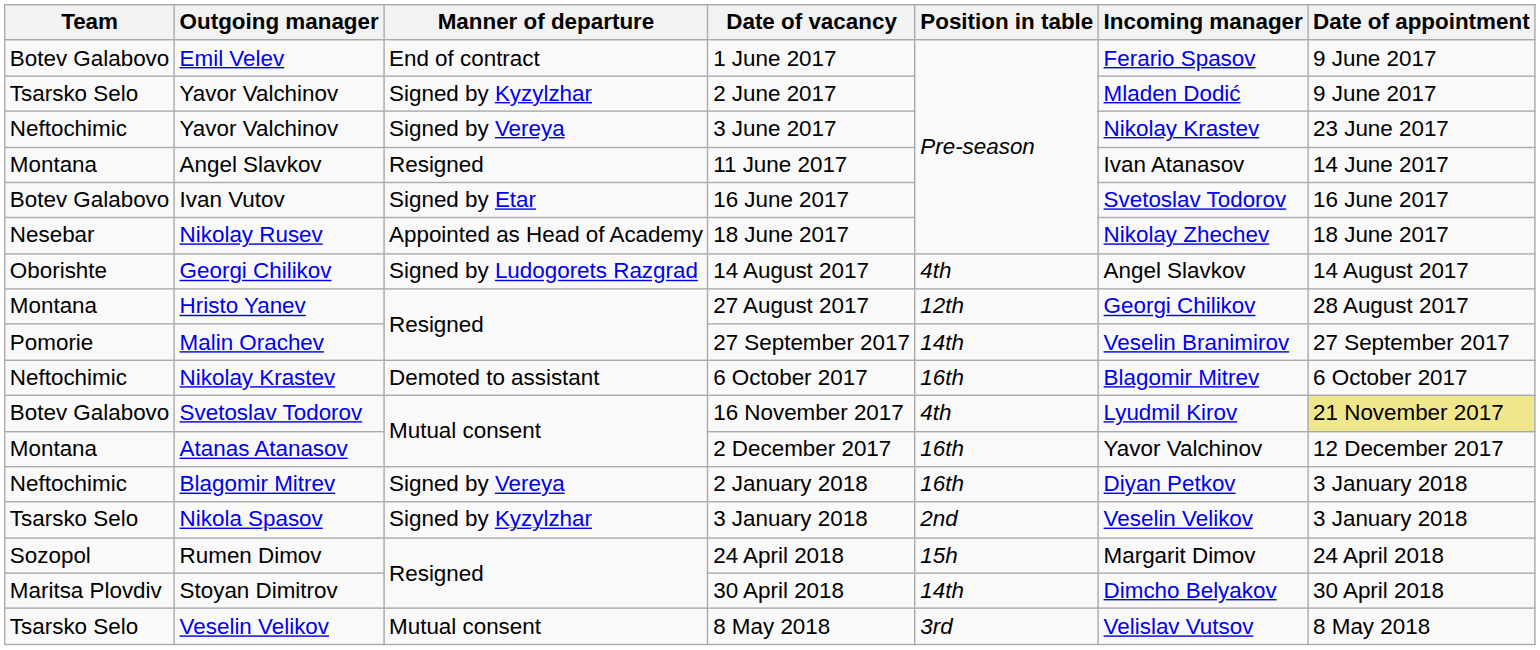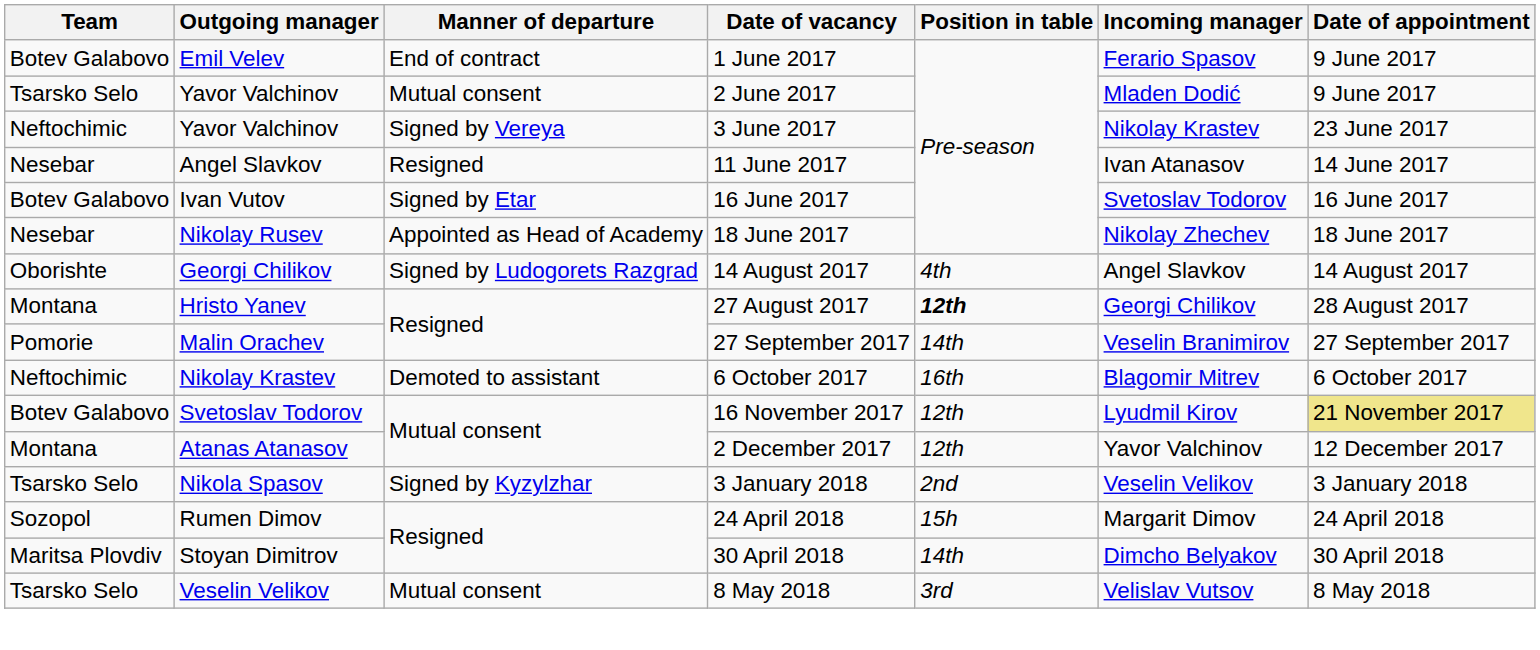2 June 2017 | Manner of departure: Signed by Kyzylzhar -> Mutual consent
11 June 2017 | Team: Montana -> Nesebar
27 August 2017 | Position in table: normal -> bold
16 November 2017 | Position in table: 4th -> 12th
2 December 2017 | Position in table: 16th -> 12th
- row: Neftochimic | Blagomir Mitrev | Signed by Vereya | 2 January 2018 | 16th | Diyan Petkov | 3 January 2018
